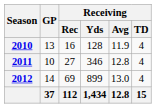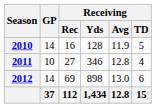2010 | GP: 13 -> 14
2010 | Receiving / TD: 4 -> 5
2012 | Receiving / Yds: 899 -> 898
2012 | Receiving / TD: 4 -> 6
